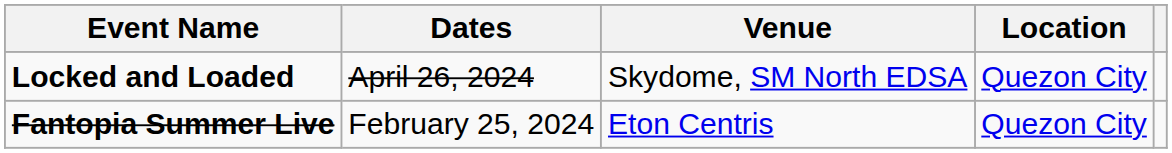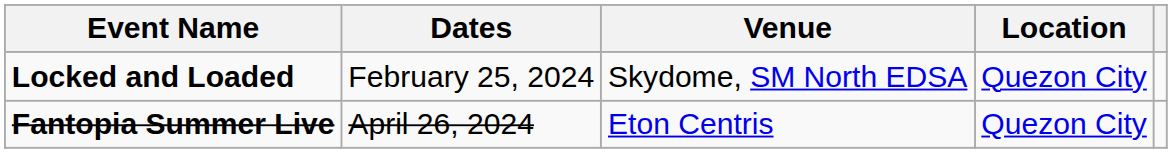Locked and Loaded | Dates: April 26, 2024 -> February 25, 2024
Fantopia Summer Live | Dates: February 25, 2024 -> April 26, 2024
